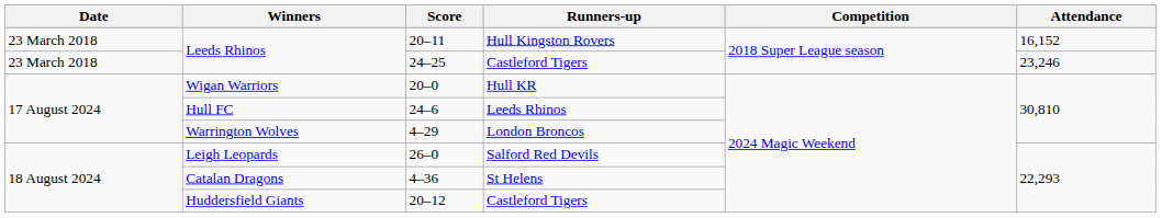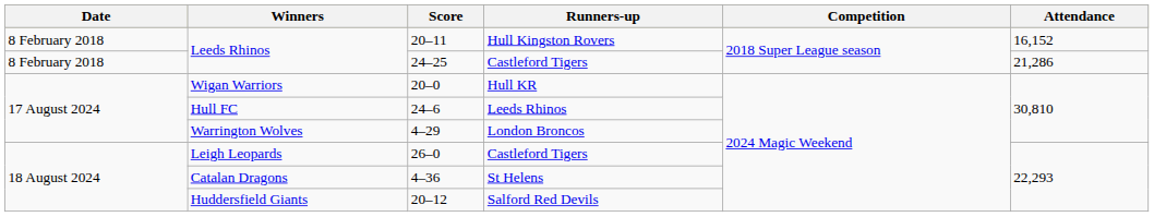20–11 | Date: 23 March 2018 -> 8 February 2018
24–25 | Date: 23 March 2018 -> 8 February 2018
24–25 | Attendance: 23,246 -> 21,286
26–0 | Runners-up: Salford Red Devils -> Castleford Tigers
20–12 | Runners-up: Castleford Tigers -> Salford Red Devils
